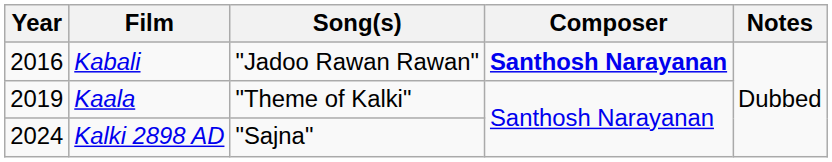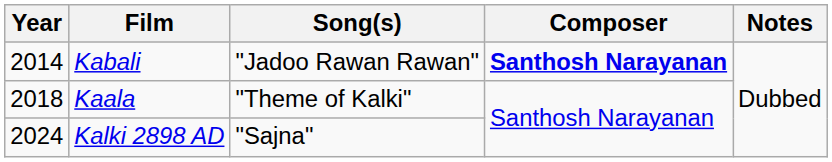Kabali | Year: 2016 -> 2014
Kaala | Year: 2019 -> 2018
